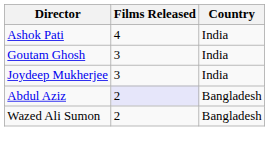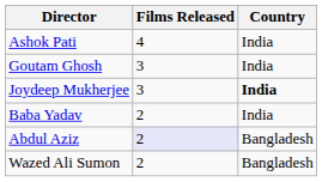Joydeep Mukherjee | Country: normal -> bold
+ row: Baba Yadav | 2 | India
